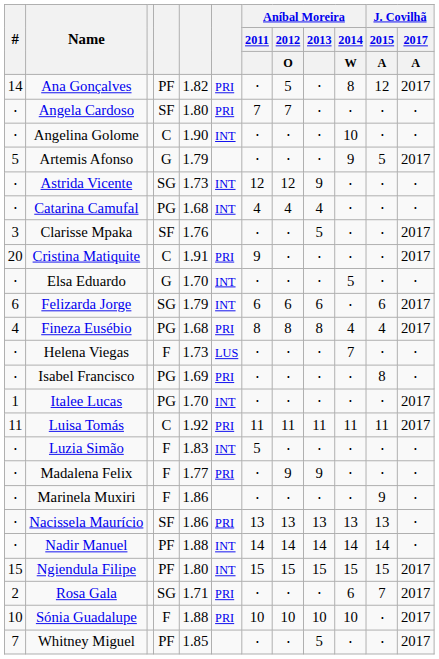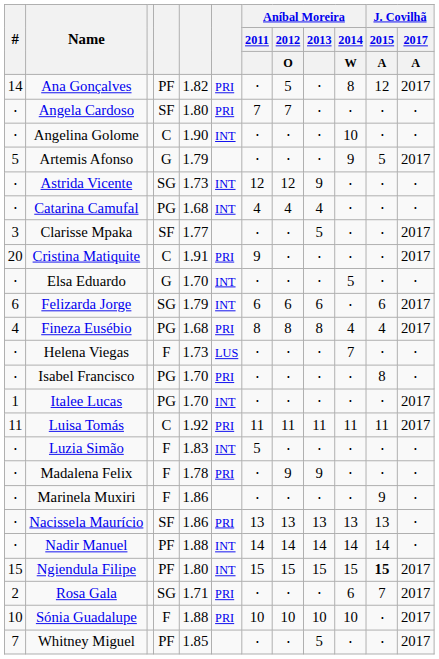Clarisse Mpaka | column 5: 1.76 -> 1.77
Isabel Francisco | column 5: 1.69 -> 1.70
Madalena Felix | column 5: 1.77 -> 1.78
Ngiendula Filipe | J. Covilhã / 2015 / A: normal -> bold
